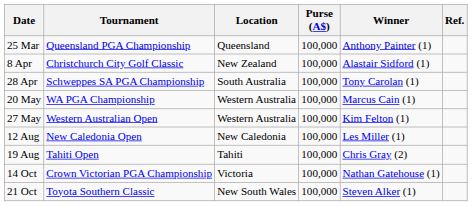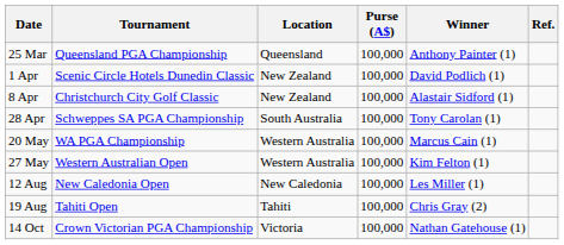+ row: 1 Apr | Scenic Circle Hotels Dunedin Classic | New Zealand | 100,000 | David Podlich (1)
- row: 21 Oct | Toyota Southern Classic | New South Wales | 100,000 | Steven Alker (1)
